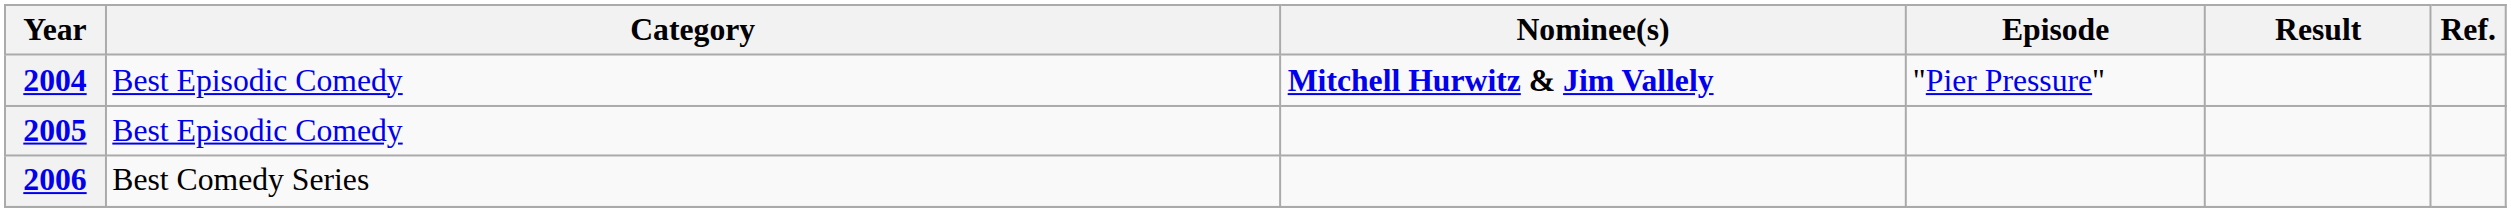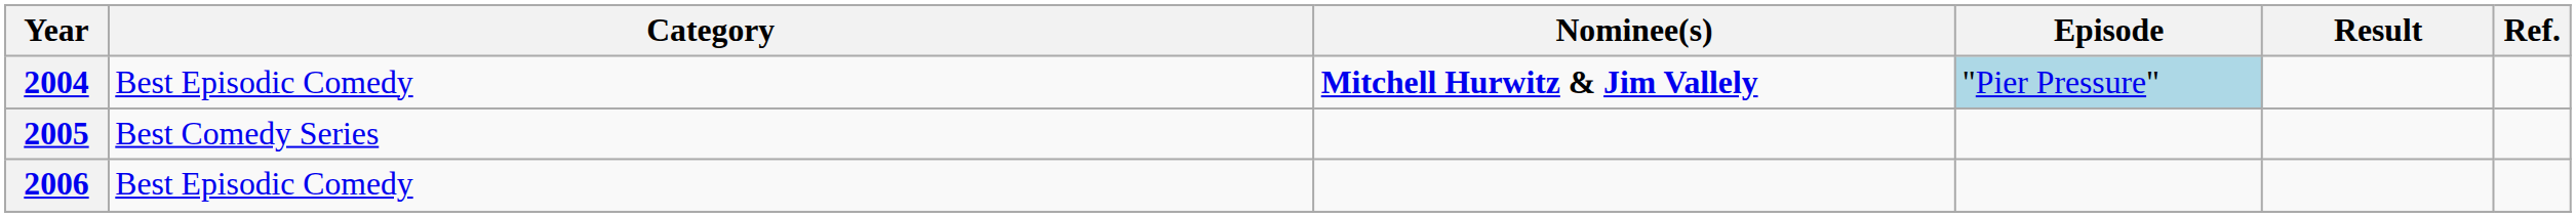2004 | Episode: no background -> lightblue background
2005 | Category: Best Episodic Comedy -> Best Comedy Series
2006 | Category: Best Comedy Series -> Best Episodic Comedy
